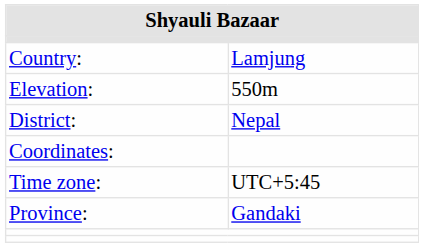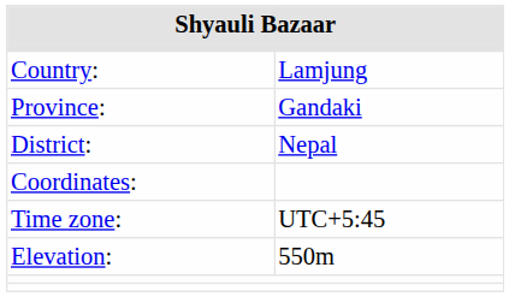rows swapped: Province: <-> Elevation:
